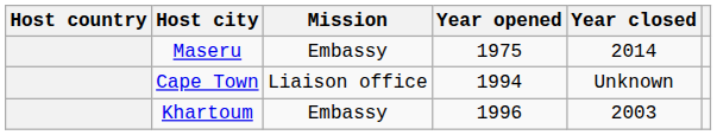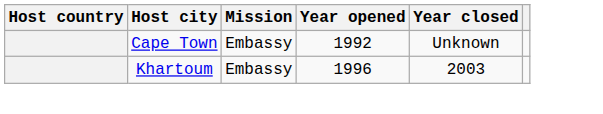- row: Maseru | Embassy | 1975 | 2014
Cape Town | Mission: Liaison office -> Embassy
Cape Town | Year opened: 1994 -> 1992
